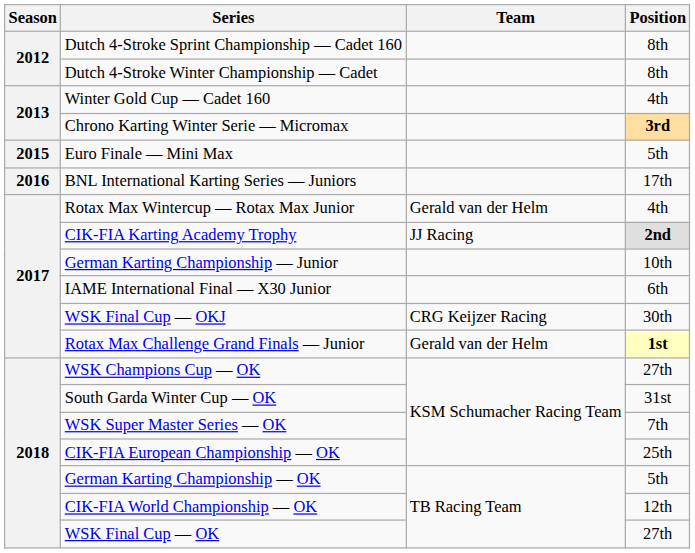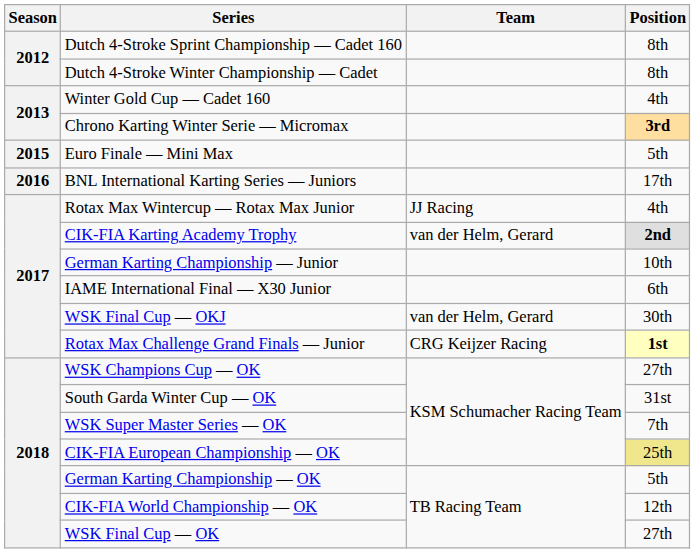Rotax Max Wintercup — Rotax Max Junior | Team: Gerald van der Helm -> JJ Racing
CIK-FIA Karting Academy Trophy | Team: JJ Racing -> van der Helm, Gerard
WSK Final Cup — OKJ | Team: CRG Keijzer Racing -> van der Helm, Gerard
Rotax Max Challenge Grand Finals — Junior | Team: Gerald van der Helm -> CRG Keijzer Racing
CIK-FIA European Championship — OK | Position: no background -> khaki background
